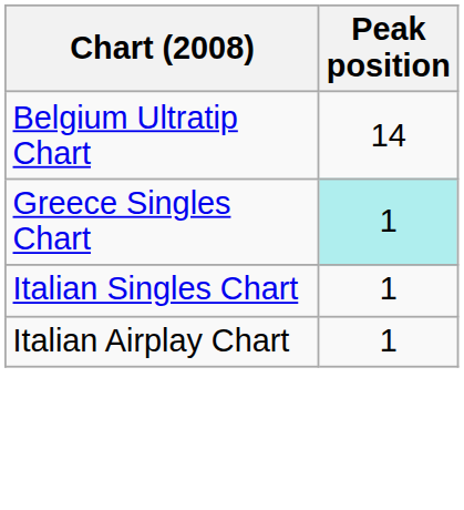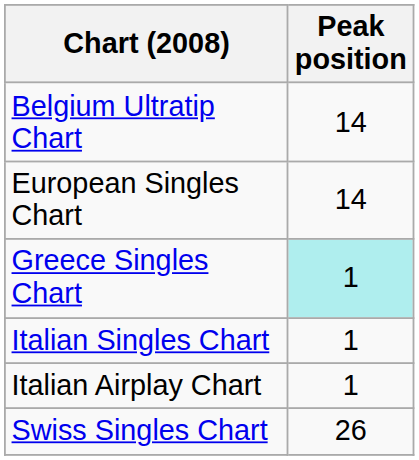+ row: European Singles Chart | 14
+ row: Swiss Singles Chart | 26
